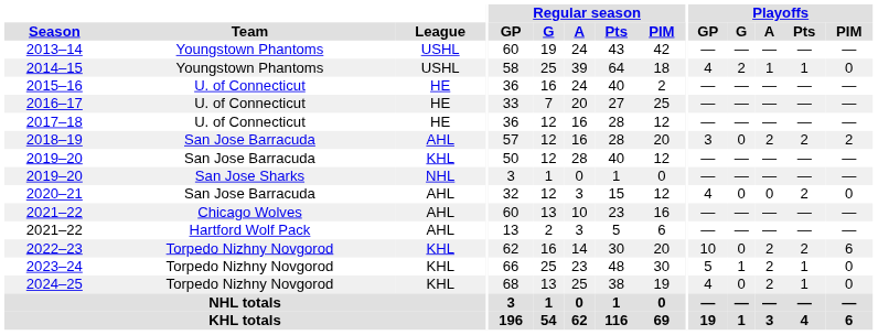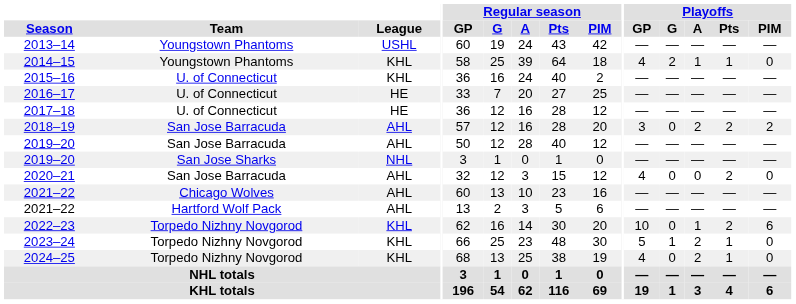2014–15 | League: USHL -> KHL
2015–16 | League: HE -> KHL
2019–20 / San Jose Barracuda | League: KHL -> AHL
2022–23 | Playoffs / A: 2 -> 1
